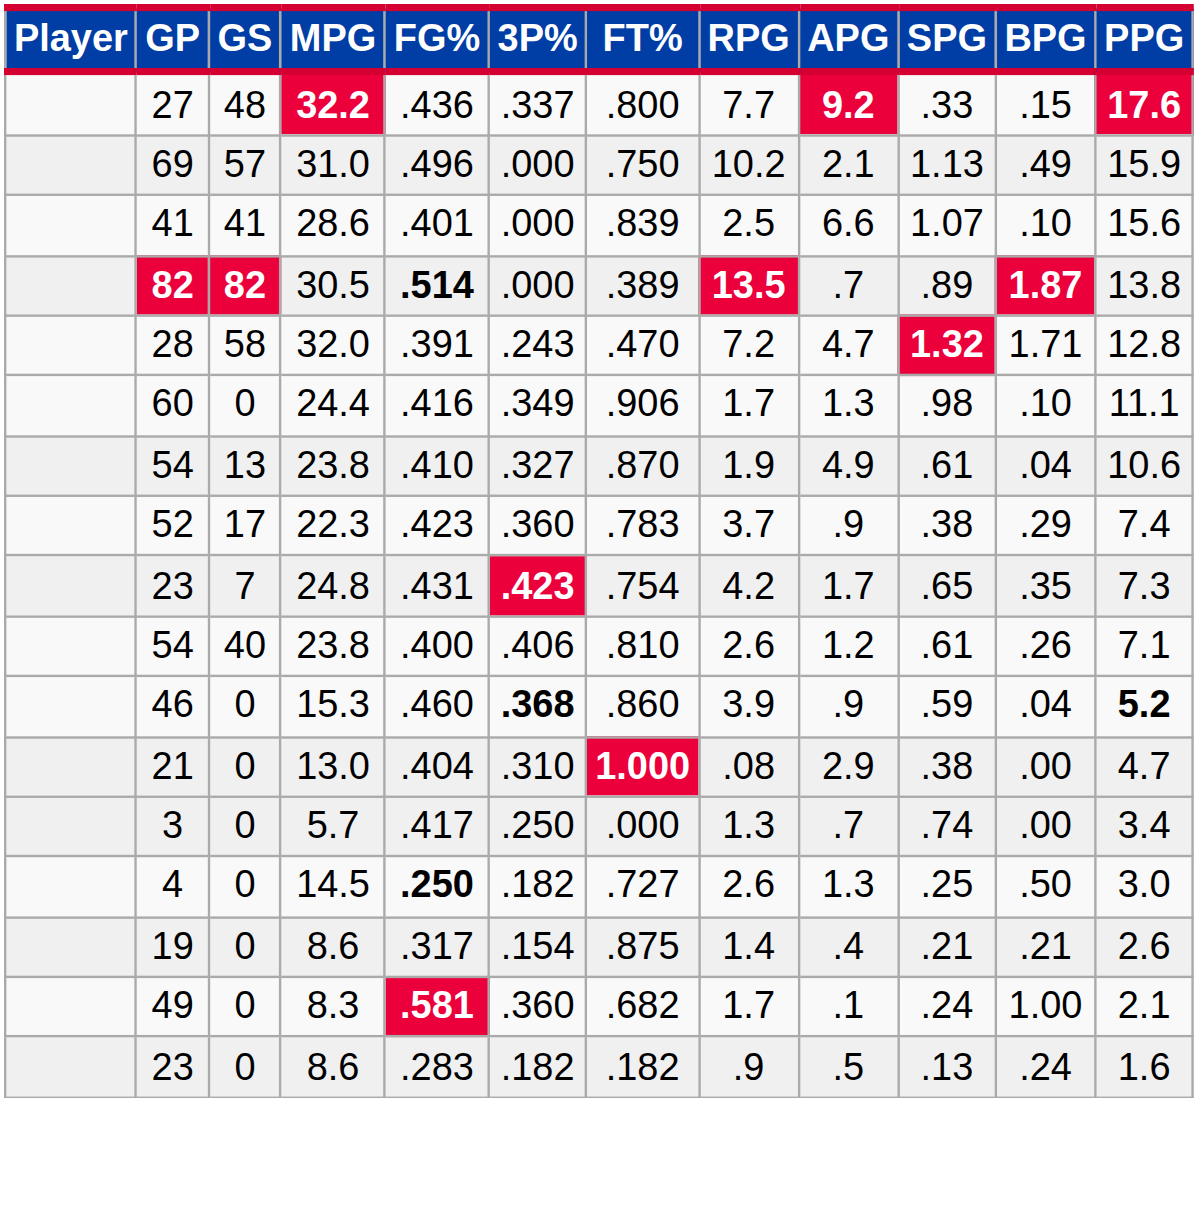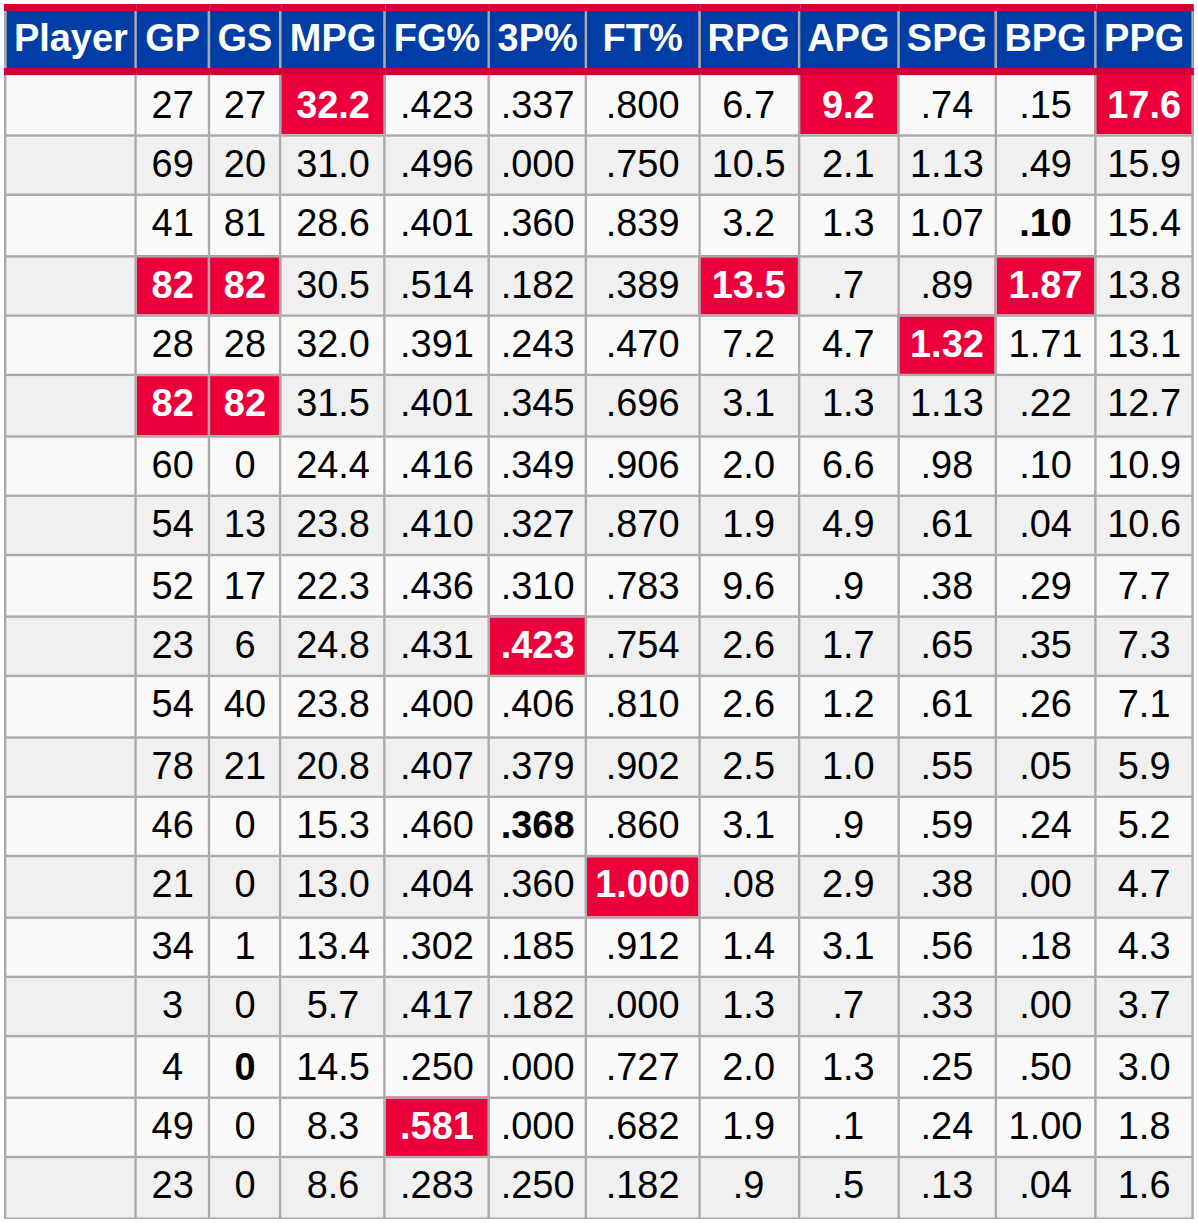32.2 | GS: 48 -> 27
32.2 | FG%: .436 -> .423
32.2 | RPG: 7.7 -> 6.7
32.2 | SPG: .33 -> .74
31.0 | GS: 57 -> 20
31.0 | RPG: 10.2 -> 10.5
28.6 | GS: 41 -> 81
28.6 | 3P%: .000 -> .360
28.6 | RPG: 2.5 -> 3.2
28.6 | APG: 6.6 -> 1.3
28.6 | BPG: normal -> bold
28.6 | PPG: 15.6 -> 15.4
30.5 | FG%: bold -> normal
30.5 | 3P%: .000 -> .182
32.0 | GS: 58 -> 28
32.0 | PPG: 12.8 -> 13.1
+ row: 82 | 82 | 31.5 | .401 | .345 | .696 | 3.1 | 1.3 | 1.13 | .22 | 12.7
24.4 | RPG: 1.7 -> 2.0
24.4 | APG: 1.3 -> 6.6
24.4 | PPG: 11.1 -> 10.9
22.3 | FG%: .423 -> .436
22.3 | 3P%: .360 -> .310
22.3 | RPG: 3.7 -> 9.6
22.3 | PPG: 7.4 -> 7.7
24.8 | GS: 7 -> 6
24.8 | RPG: 4.2 -> 2.6
+ row: 78 | 21 | 20.8 | .407 | .379 | .902 | 2.5 | 1.0 | .55 | .05 | 5.9
15.3 | RPG: 3.9 -> 3.1
15.3 | BPG: .04 -> .24
15.3 | PPG: bold -> normal
13.0 | 3P%: .310 -> .360
+ row: 34 | 1 | 13.4 | .302 | .185 | .912 | 1.4 | 3.1 | .56 | .18 | 4.3
5.7 | 3P%: .250 -> .182
5.7 | SPG: .74 -> .33
5.7 | PPG: 3.4 -> 3.7
14.5 | GS: normal -> bold
14.5 | FG%: bold -> normal
14.5 | 3P%: .182 -> .000
14.5 | RPG: 2.6 -> 2.0
- row: 19 | 0 | 8.6 | .317 | .154 | .875 | 1.4 | .4 | .21 | .21 | 2.6
8.3 | 3P%: .360 -> .000
8.3 | RPG: 1.7 -> 1.9
8.3 | PPG: 2.1 -> 1.8
23 / 8.6 | 3P%: .182 -> .250
23 / 8.6 | BPG: .24 -> .04
